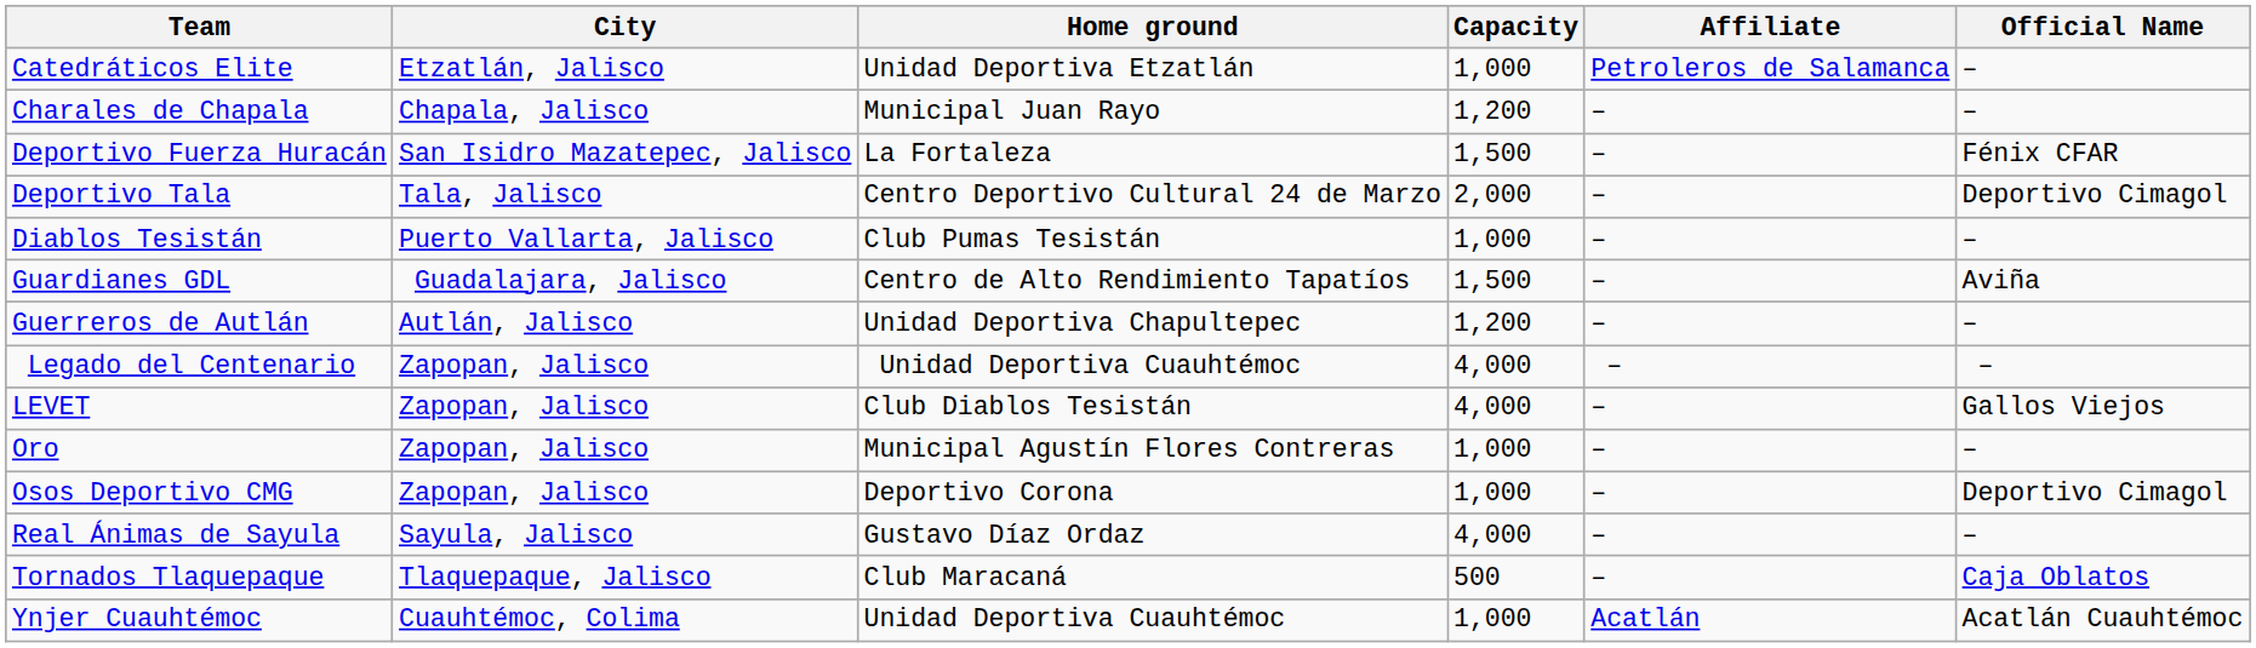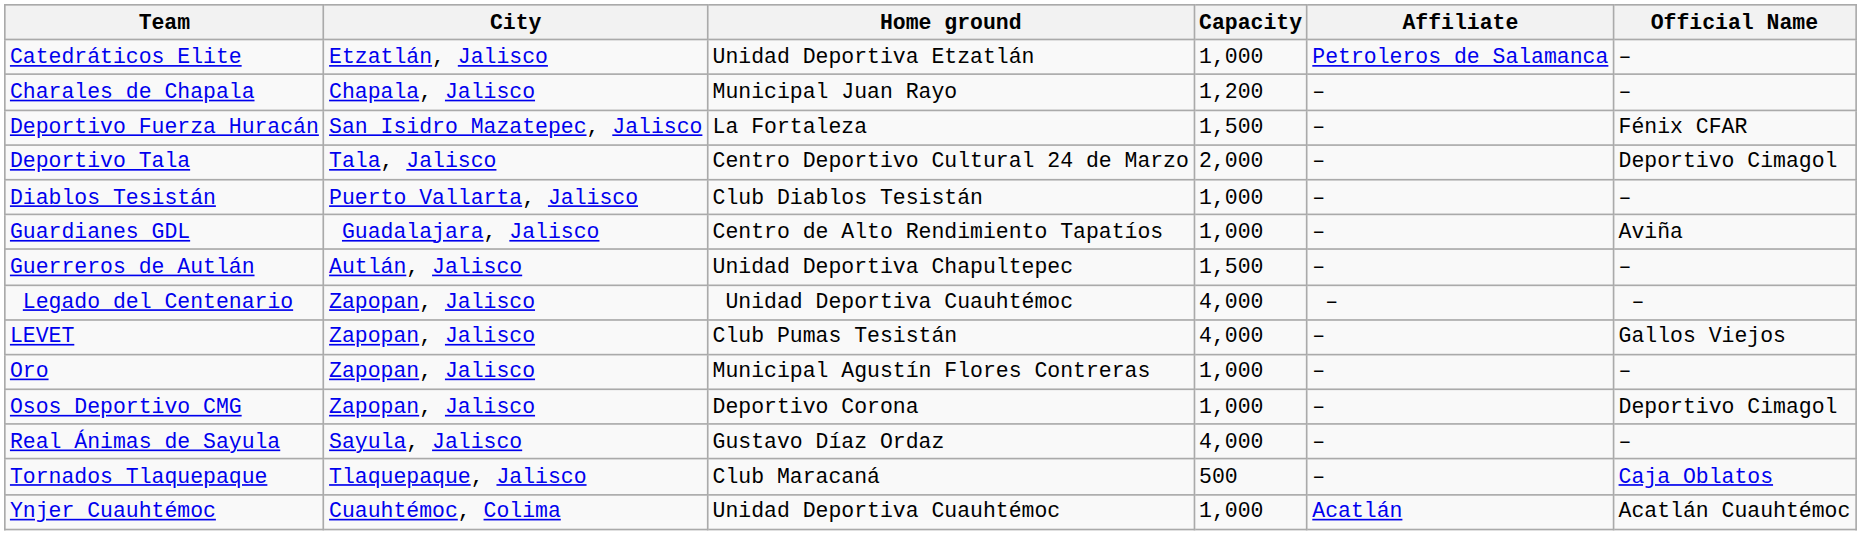Diablos Tesistán | Home ground: Club Pumas Tesistán -> Club Diablos Tesistán
Guardianes GDL | Capacity: 1,500 -> 1,000
Guerreros de Autlán | Capacity: 1,200 -> 1,500
LEVET | Home ground: Club Diablos Tesistán -> Club Pumas Tesistán
